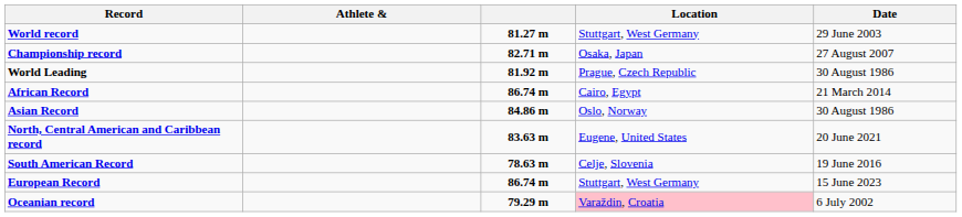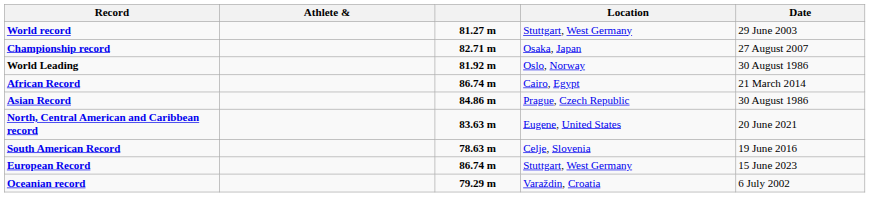World Leading | Location: Prague, Czech Republic -> Oslo, Norway
Asian Record | Location: Oslo, Norway -> Prague, Czech Republic
Oceanian record | Location: pink background -> no background
